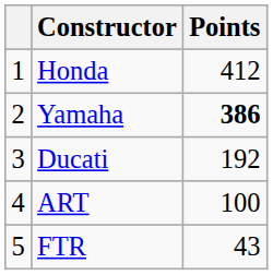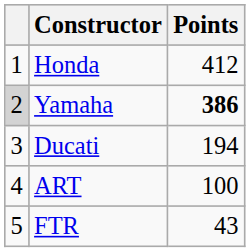Yamaha | column 1: no background -> lightgrey background
Ducati | Points: 192 -> 194
